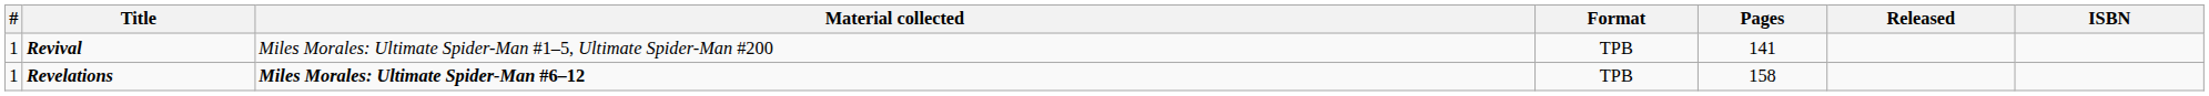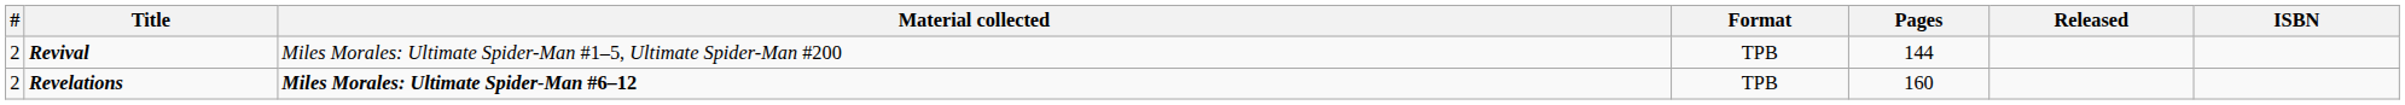Revival | #: 1 -> 2
Revival | Pages: 141 -> 144
Revelations | #: 1 -> 2
Revelations | Pages: 158 -> 160
